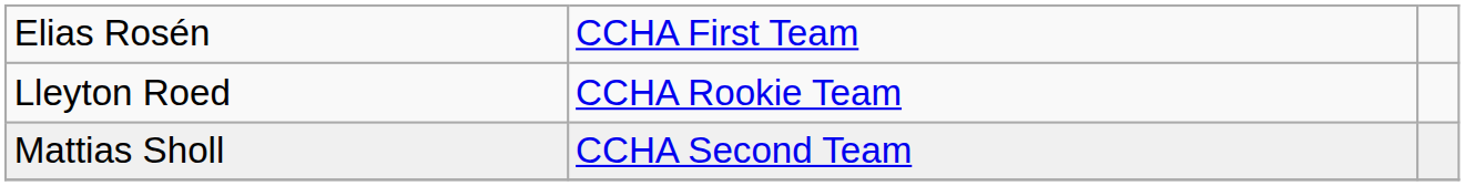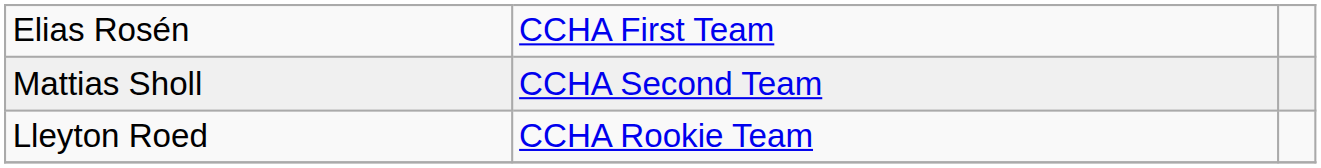rows swapped: Mattias Sholl <-> Lleyton Roed
